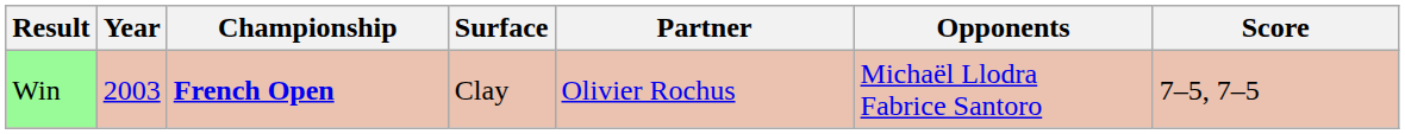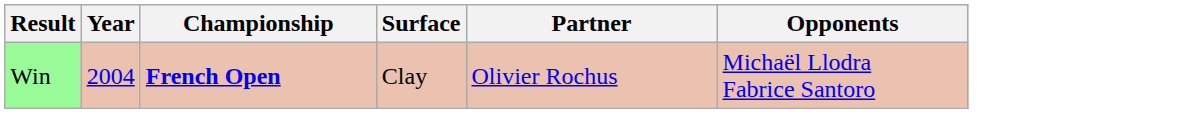- column: Score | 7–5, 7–5
Win | Year: 2003 -> 2004
